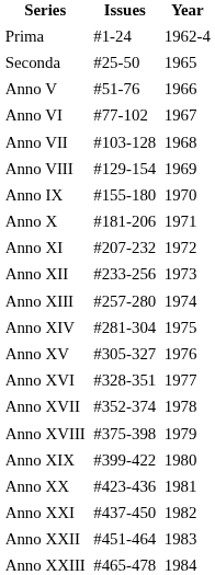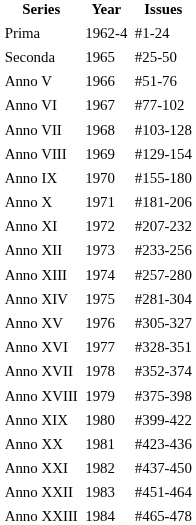columns swapped: Year <-> Issues
